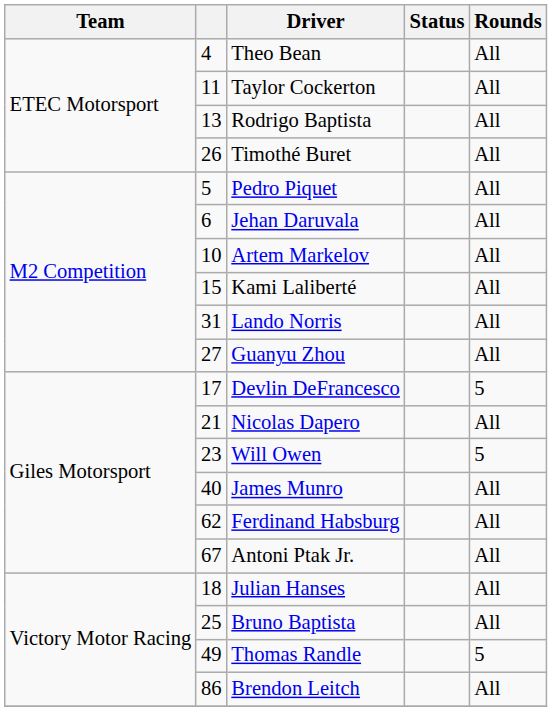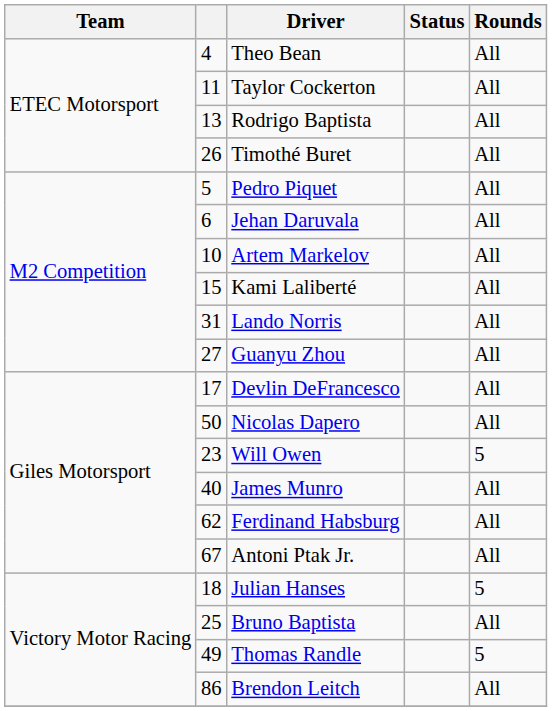Devlin DeFrancesco | Rounds: 5 -> All
Nicolas Dapero | column 2: 21 -> 50
Julian Hanses | Rounds: All -> 5
